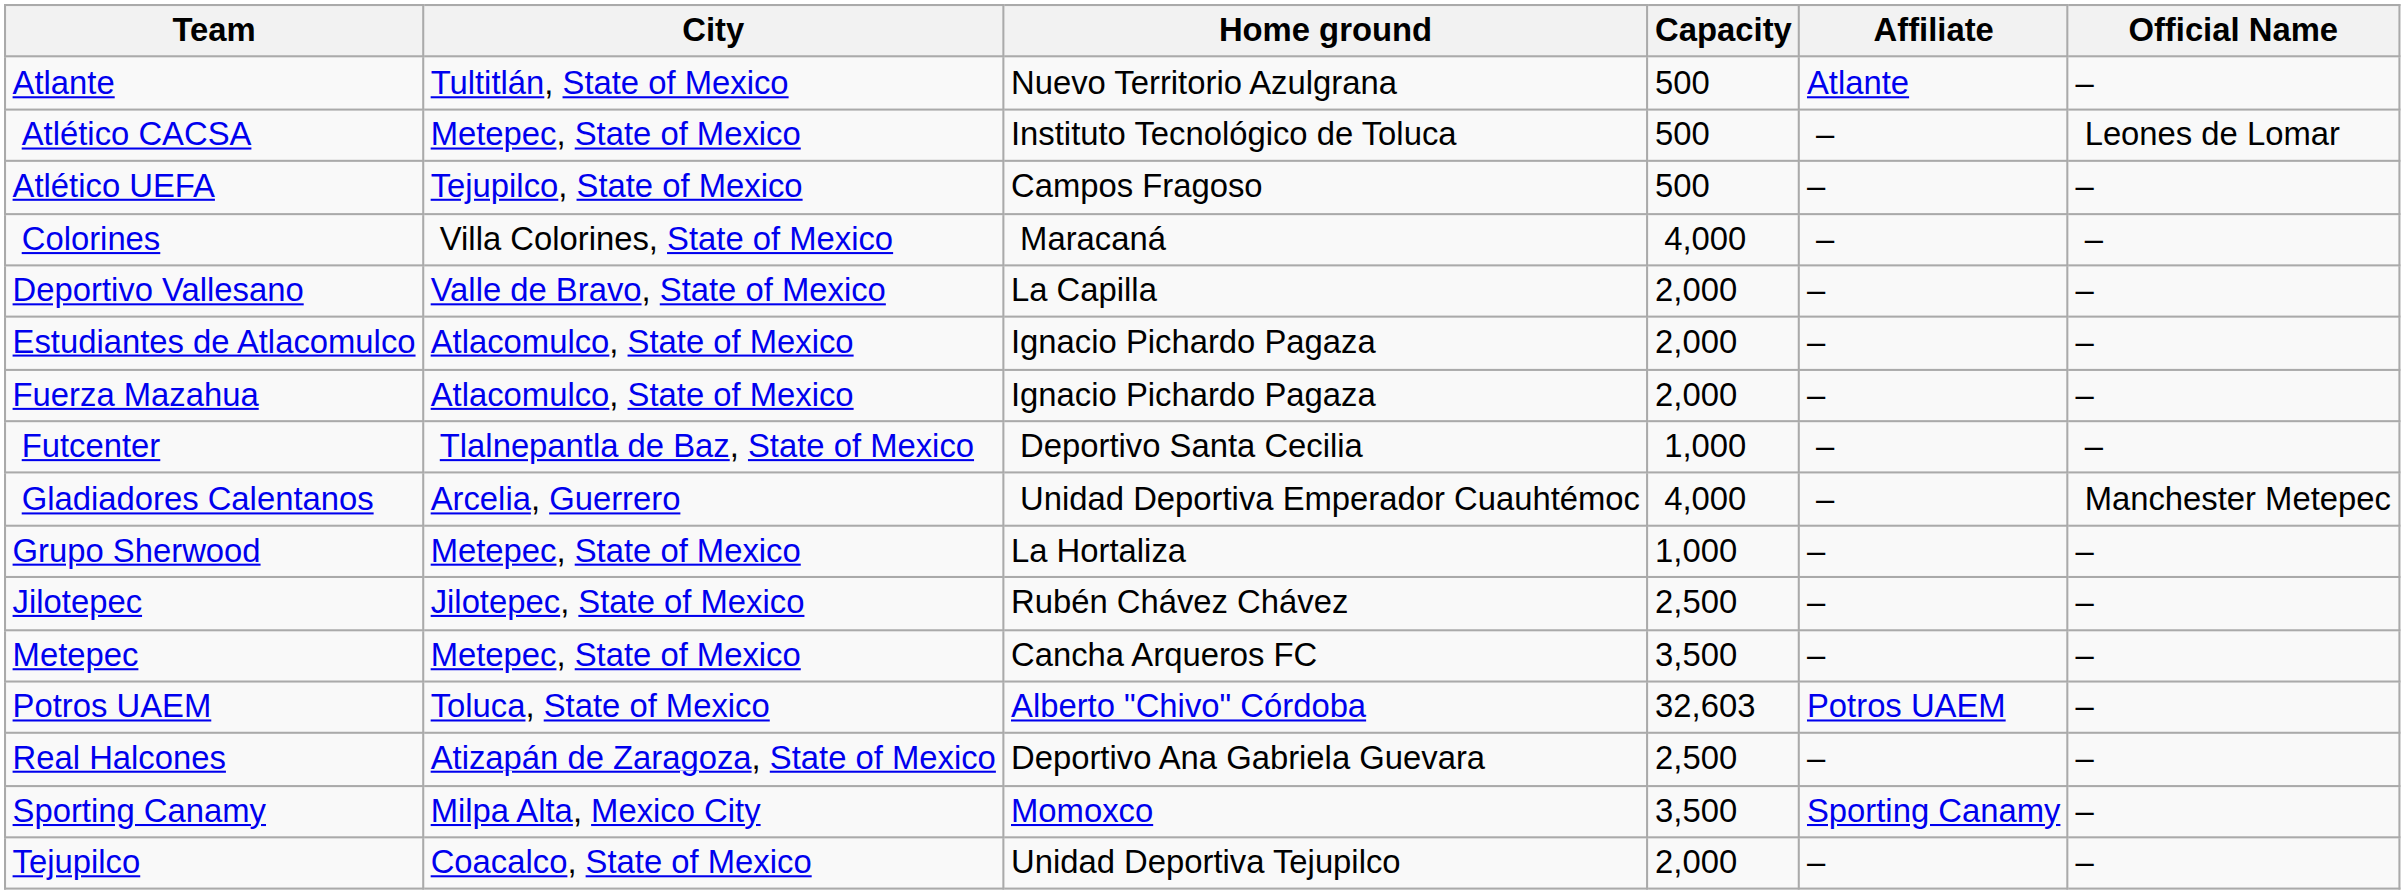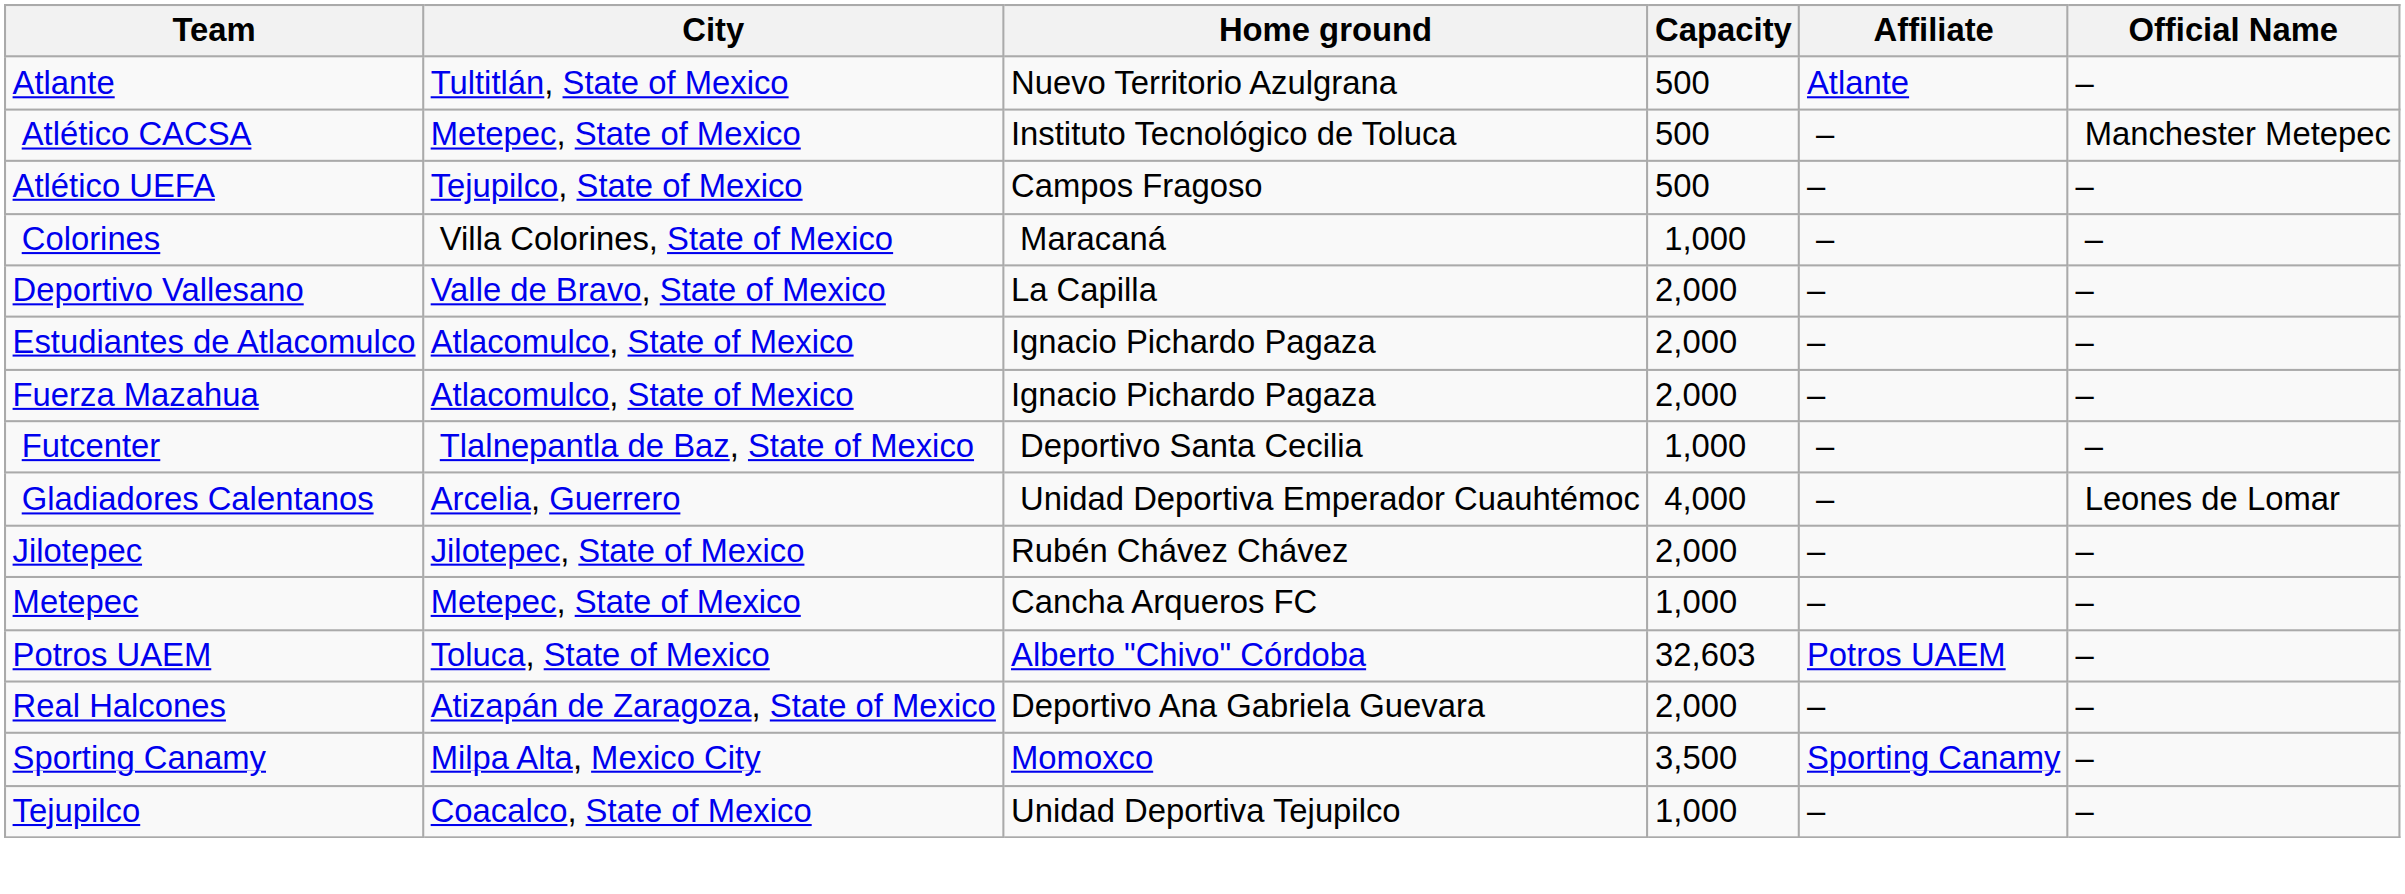Atlético CACSA | Official Name: Leones de Lomar -> Manchester Metepec
Colorines | Capacity: 4,000 -> 1,000
Gladiadores Calentanos | Official Name: Manchester Metepec -> Leones de Lomar
- row: Grupo Sherwood | Metepec, State of Mexico | La Hortaliza | 1,000 | – | –
Jilotepec | Capacity: 2,500 -> 2,000
Metepec | Capacity: 3,500 -> 1,000
Real Halcones | Capacity: 2,500 -> 2,000
Tejupilco | Capacity: 2,000 -> 1,000
